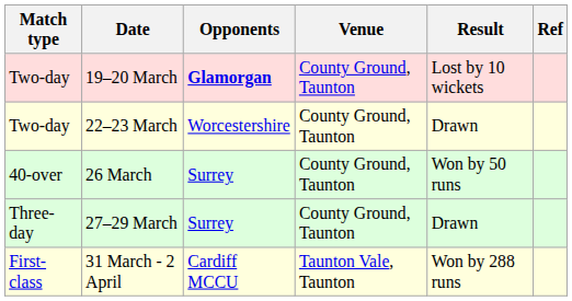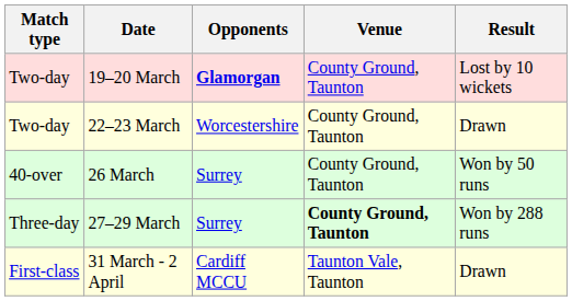- column: Ref
27–29 March | Venue: normal -> bold
27–29 March | Result: Drawn -> Won by 288 runs
31 March - 2 April | Result: Won by 288 runs -> Drawn
